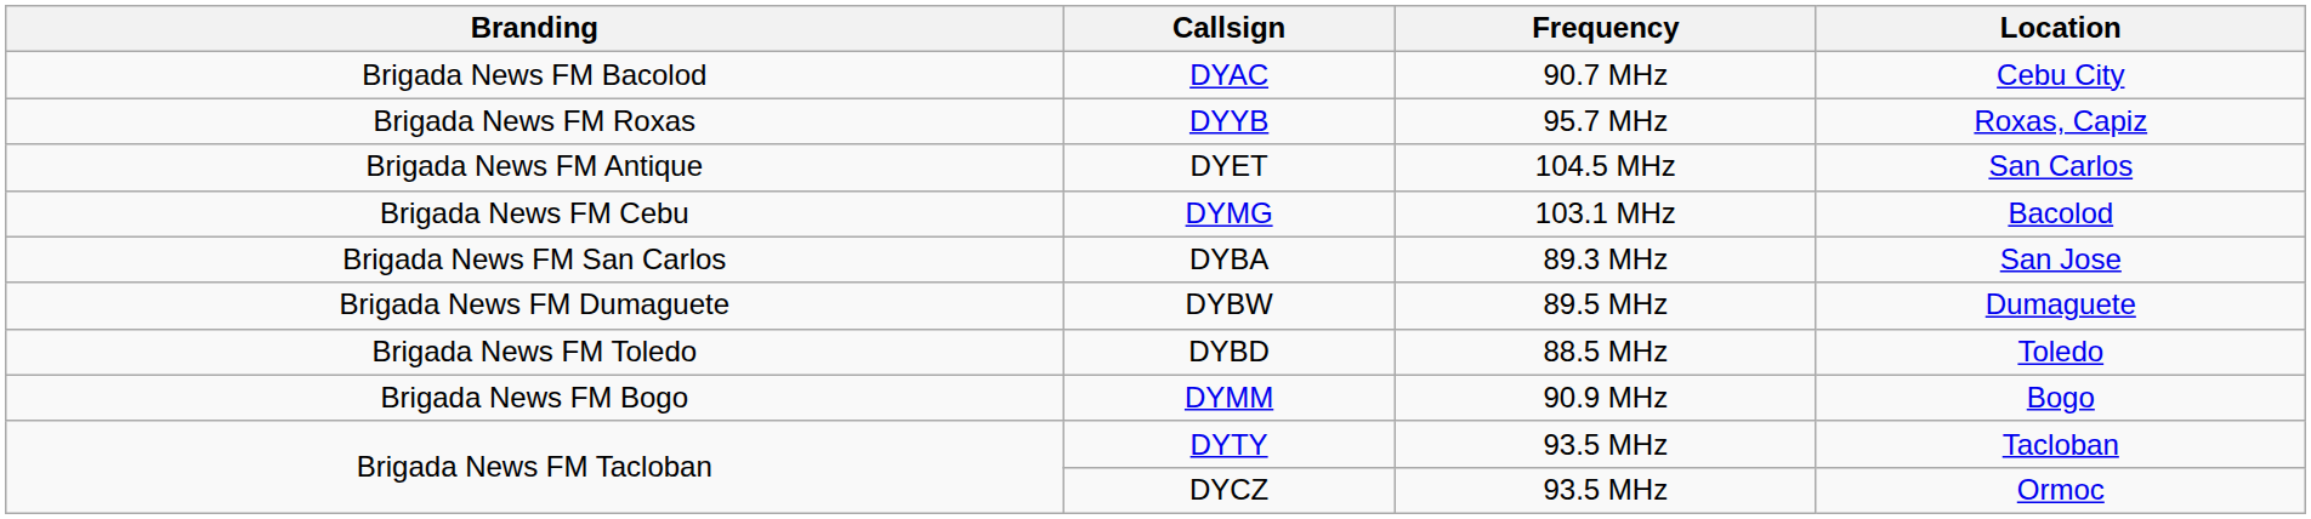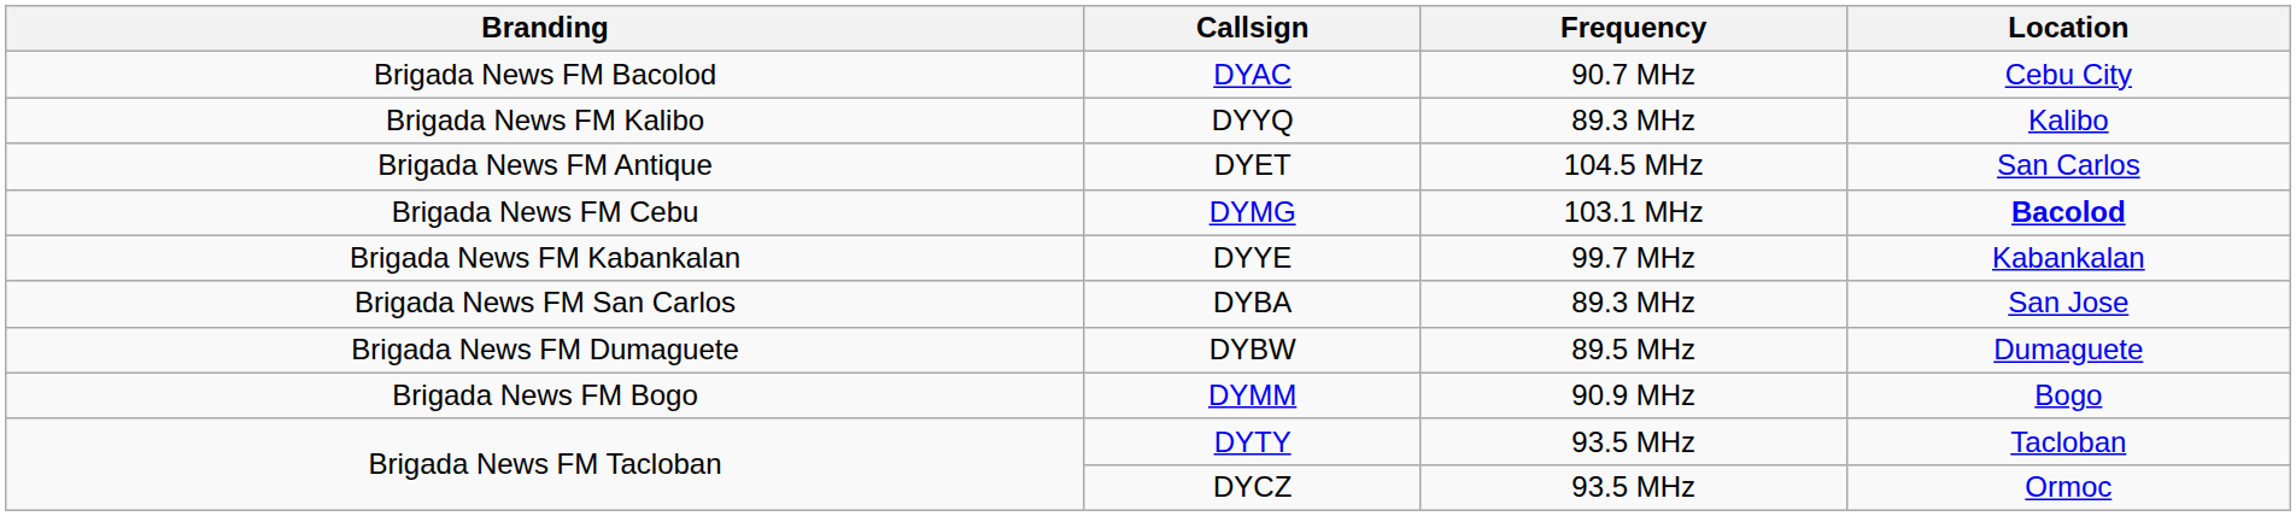- row: Brigada News FM Roxas | DYYB | 95.7 MHz | Roxas, Capiz
+ row: Brigada News FM Kalibo | DYYQ | 89.3 MHz | Kalibo
DYMG | Location: normal -> bold
+ row: Brigada News FM Kabankalan | DYYE | 99.7 MHz | Kabankalan
- row: Brigada News FM Toledo | DYBD | 88.5 MHz | Toledo
